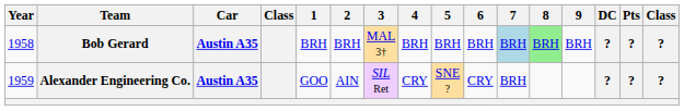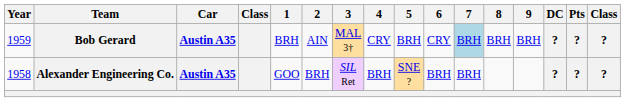Bob Gerard | Year: 1958 -> 1959
Bob Gerard | 2: BRH -> AIN
Bob Gerard | 4: BRH -> CRY
Bob Gerard | 6: BRH -> CRY
Bob Gerard | 8: lightgreen background -> no background
Alexander Engineering Co. | Year: 1959 -> 1958
Alexander Engineering Co. | 2: AIN -> BRH
Alexander Engineering Co. | 4: CRY -> BRH
Alexander Engineering Co. | 6: CRY -> BRH
